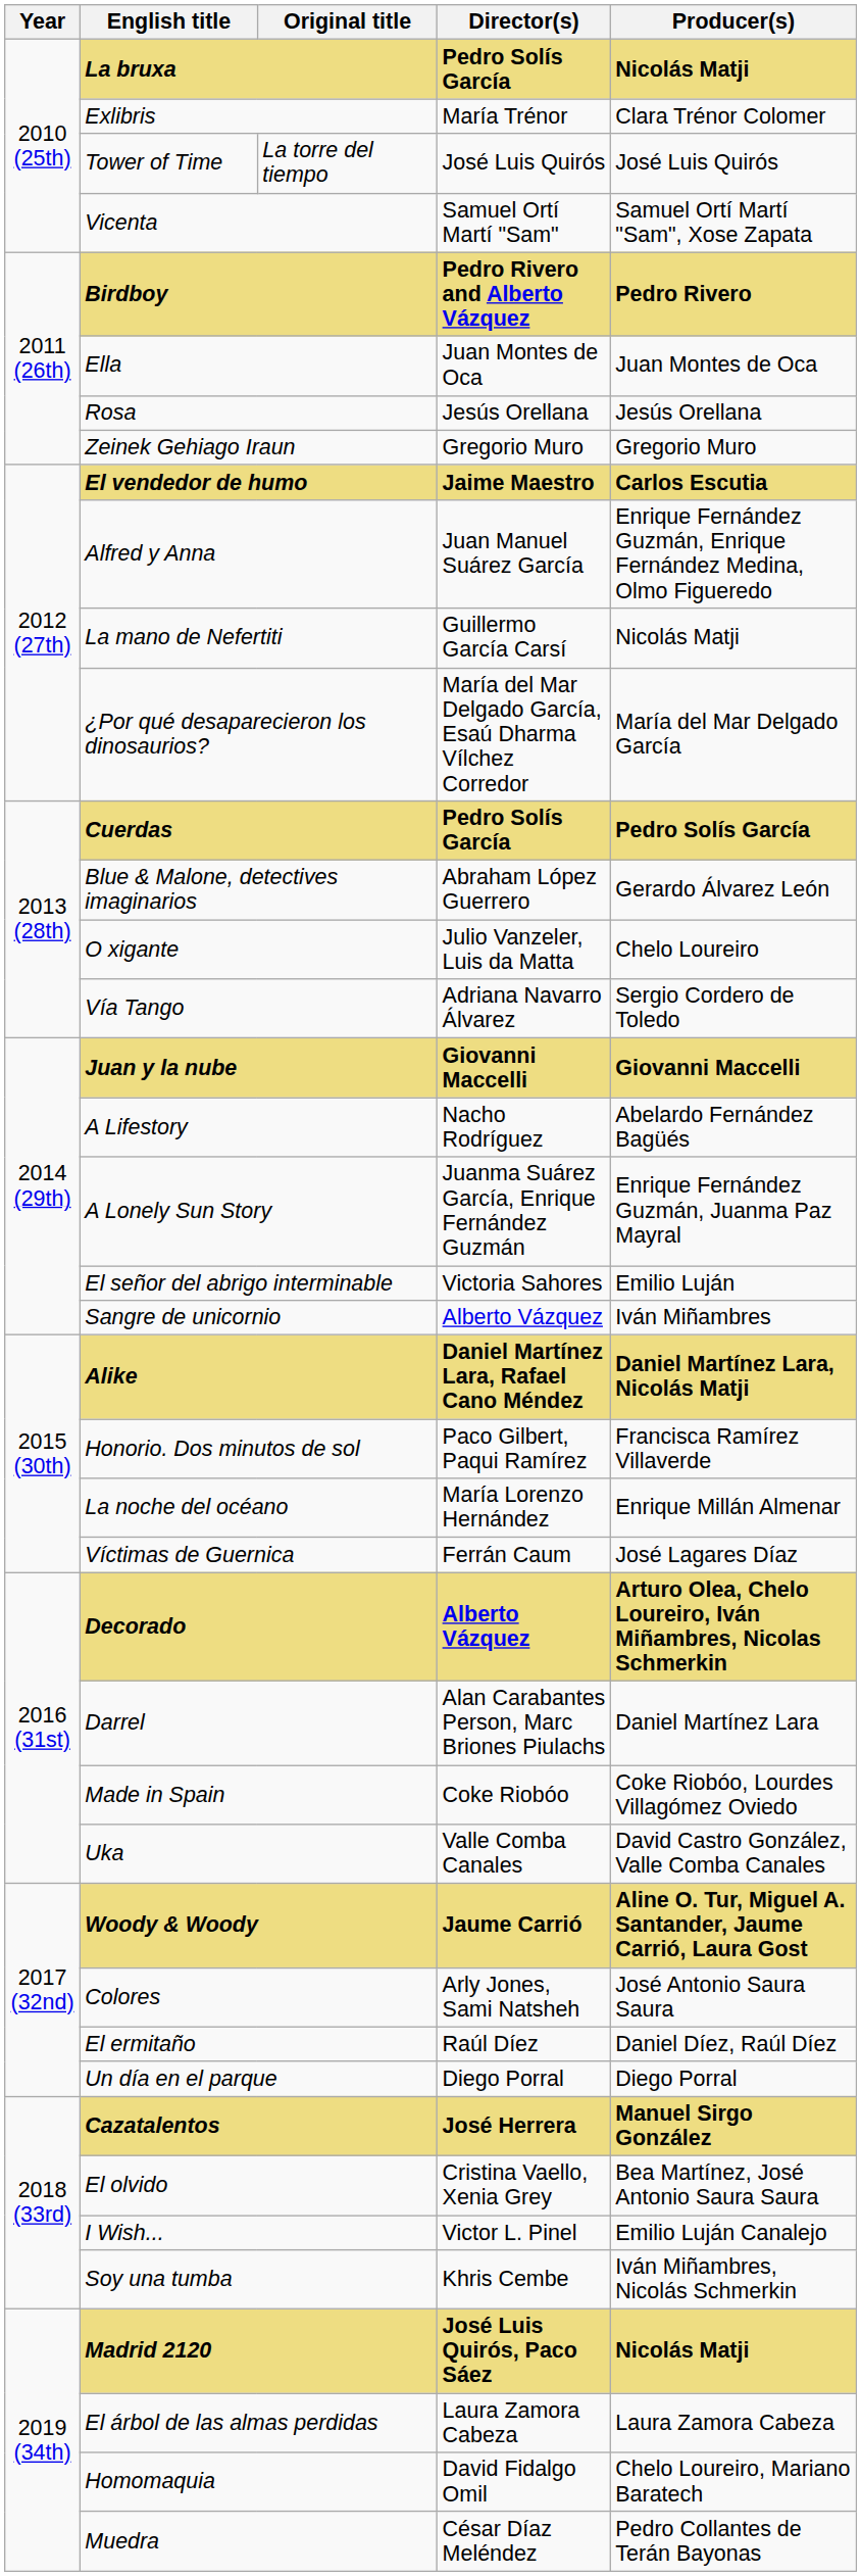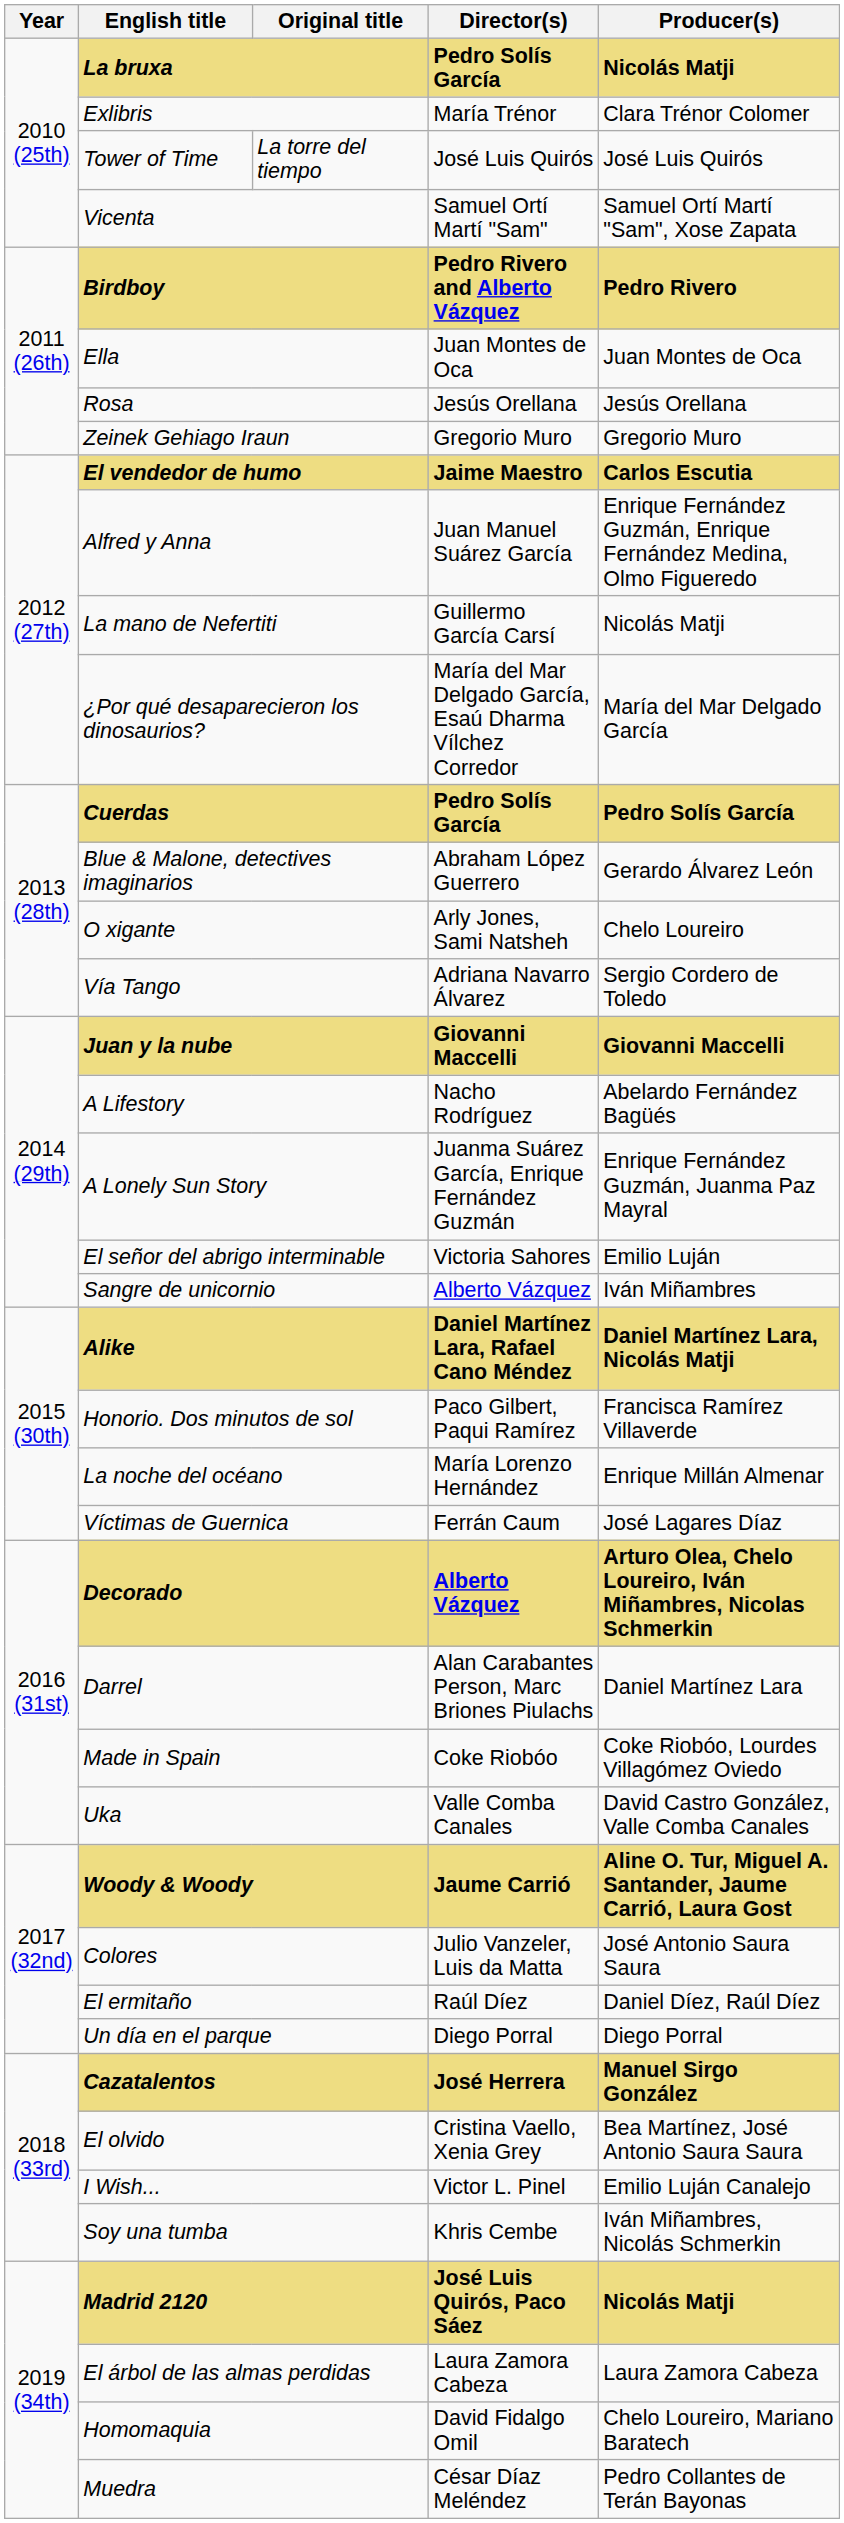O xigante | Director(s): Julio Vanzeler, Luis da Matta -> Arly Jones, Sami Natsheh
Colores | Director(s): Arly Jones, Sami Natsheh -> Julio Vanzeler, Luis da Matta
